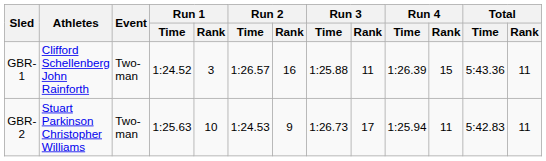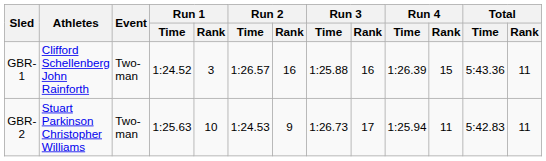GBR-1 | Run 3 / Rank: 11 -> 16
